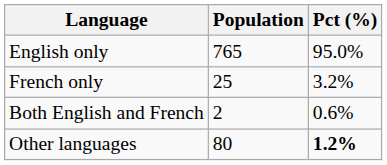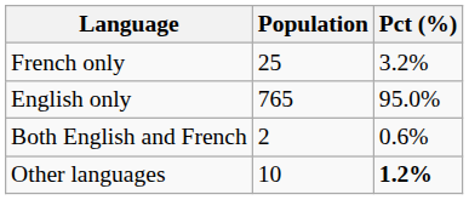rows swapped: French only <-> English only
Other languages | Population: 80 -> 10
